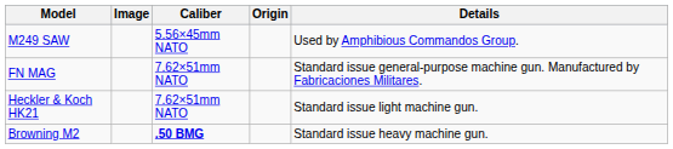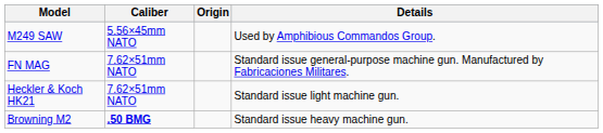- column: Image
